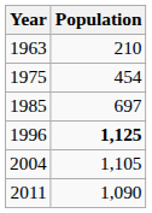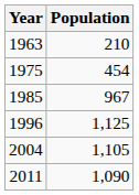1985 | Population: 697 -> 967
1996 | Population: bold -> normal
